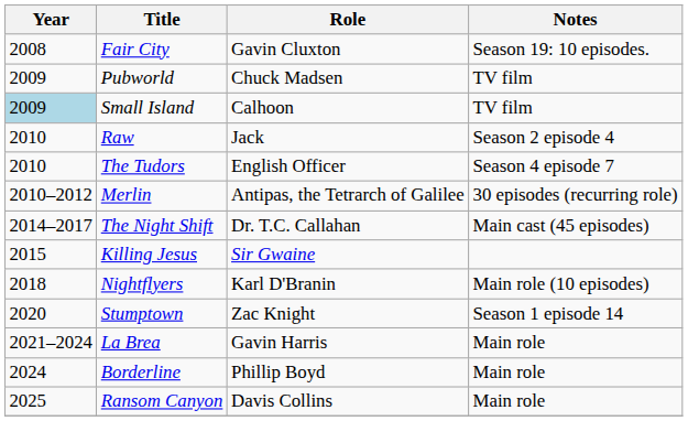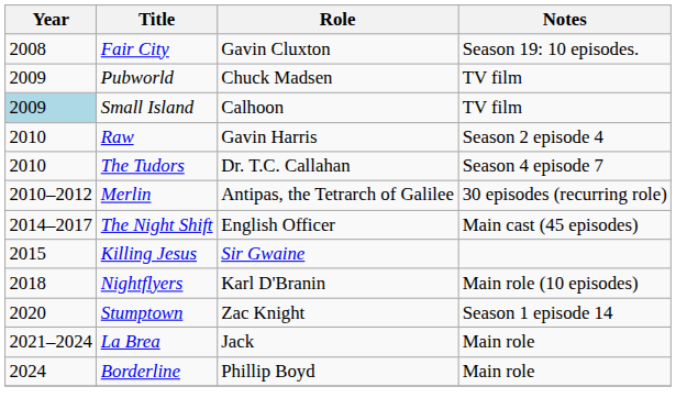Raw | Role: Jack -> Gavin Harris
The Tudors | Role: English Officer -> Dr. T.C. Callahan
The Night Shift | Role: Dr. T.C. Callahan -> English Officer
La Brea | Role: Gavin Harris -> Jack
- row: 2025 | Ransom Canyon | Davis Collins | Main role
